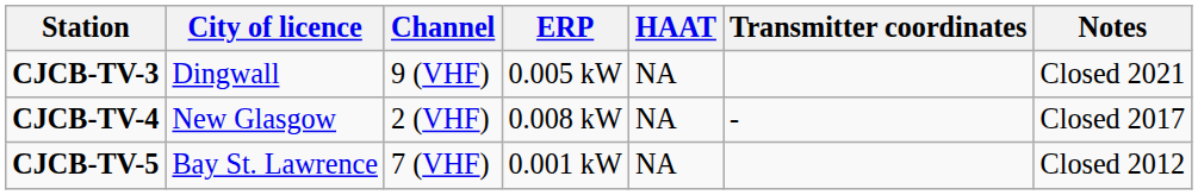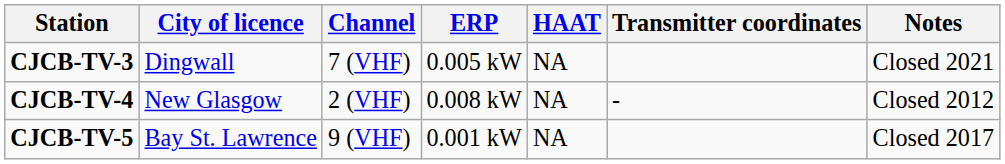CJCB-TV-3 | Channel: 9 (VHF) -> 7 (VHF)
CJCB-TV-4 | Notes: Closed 2017 -> Closed 2012
CJCB-TV-5 | Channel: 7 (VHF) -> 9 (VHF)
CJCB-TV-5 | Notes: Closed 2012 -> Closed 2017
